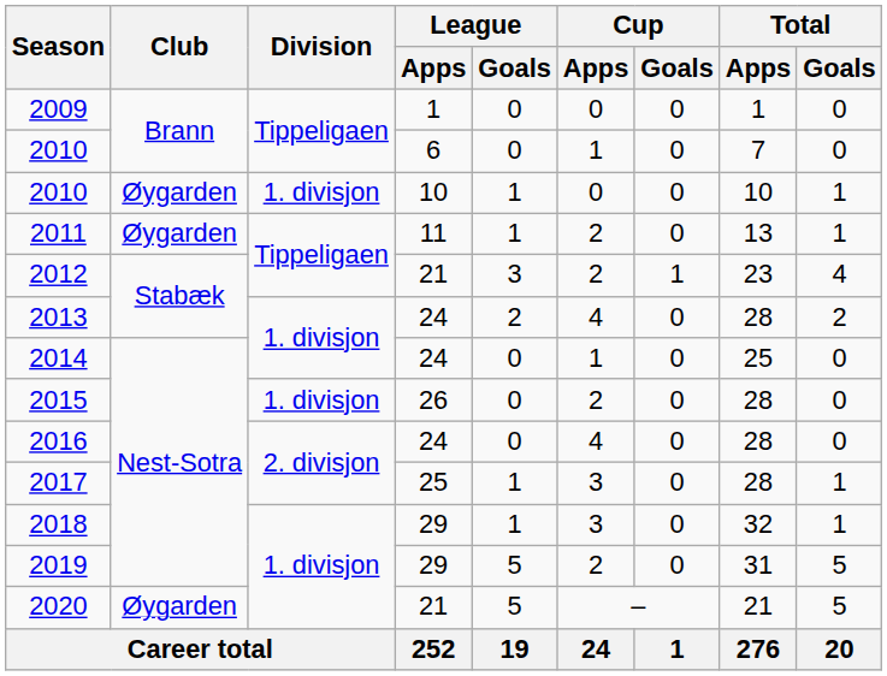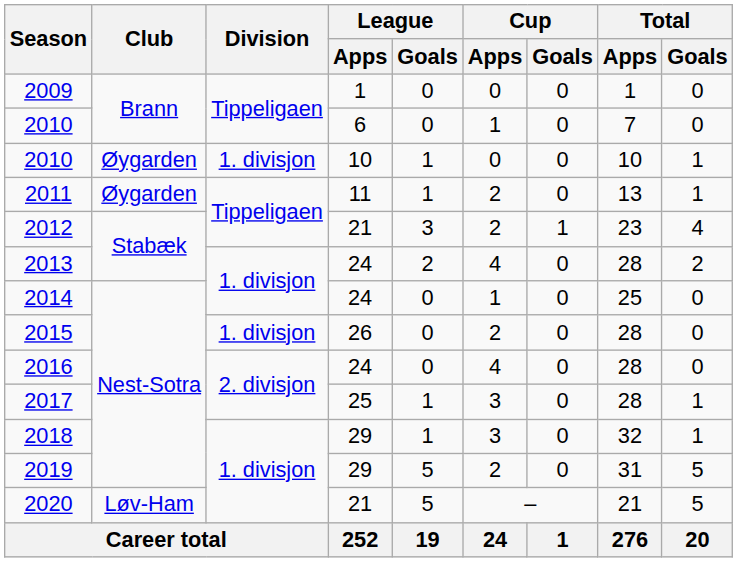2020 | Club: Øygarden -> Løv-Ham
